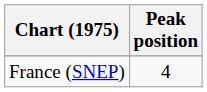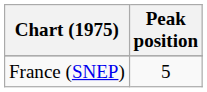France (SNEP) | Peak position: 4 -> 5
